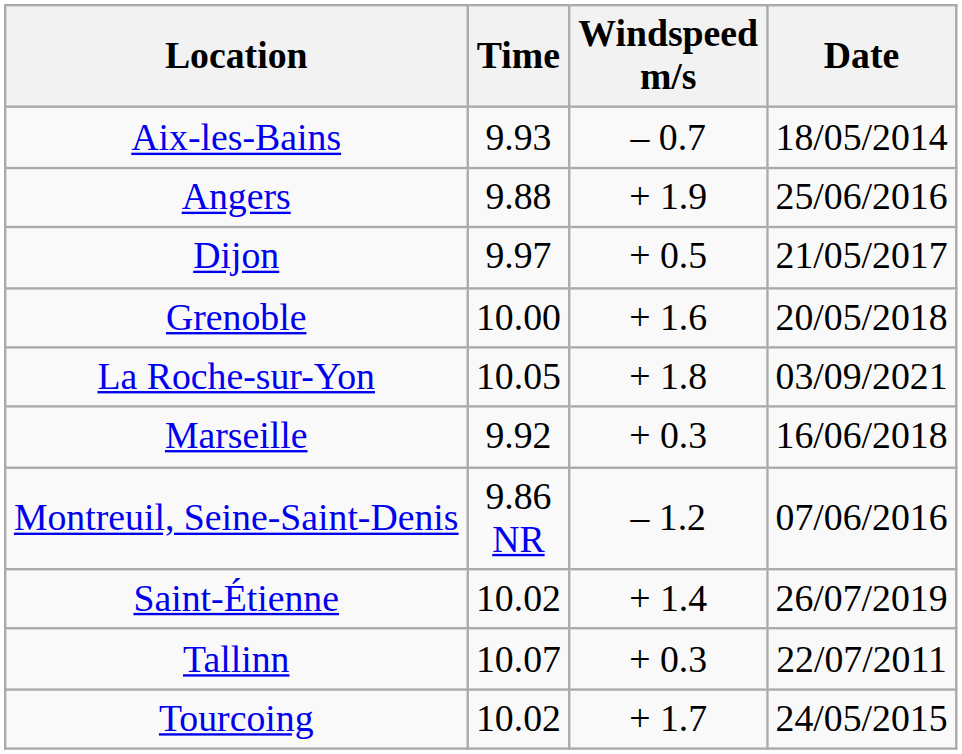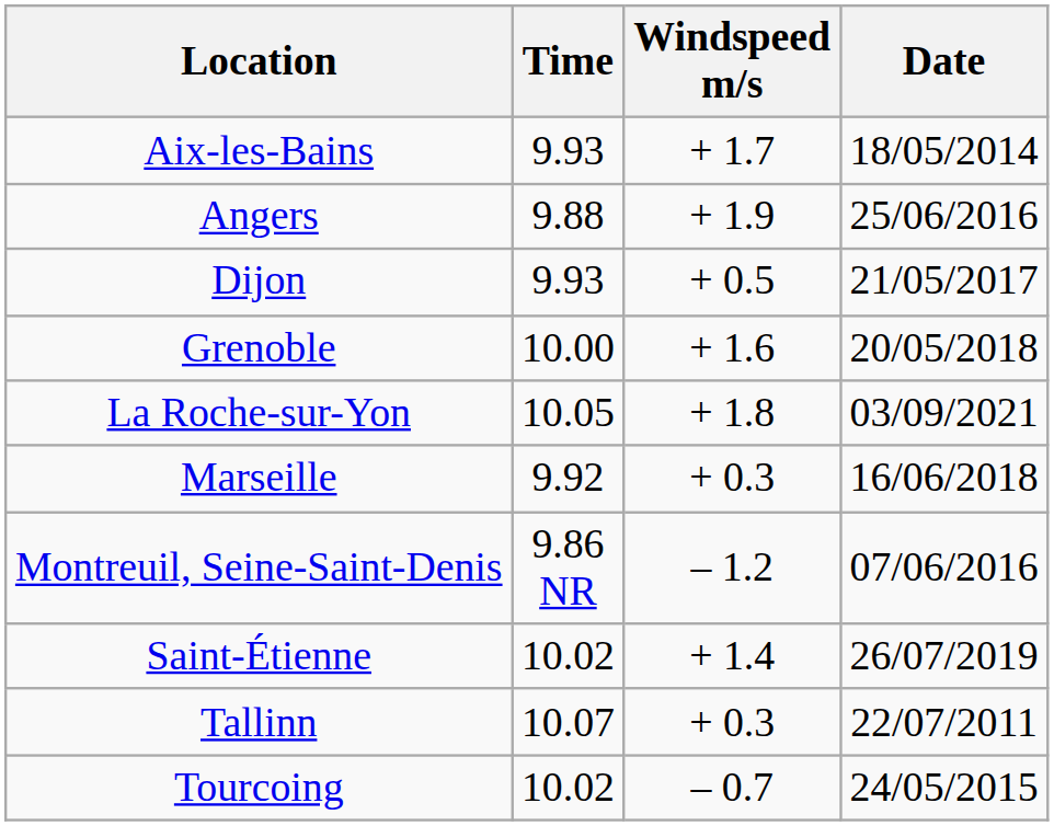Aix-les-Bains | Windspeed m/s: – 0.7 -> + 1.7
Dijon | Time: 9.97 -> 9.93
Tourcoing | Windspeed m/s: + 1.7 -> – 0.7
